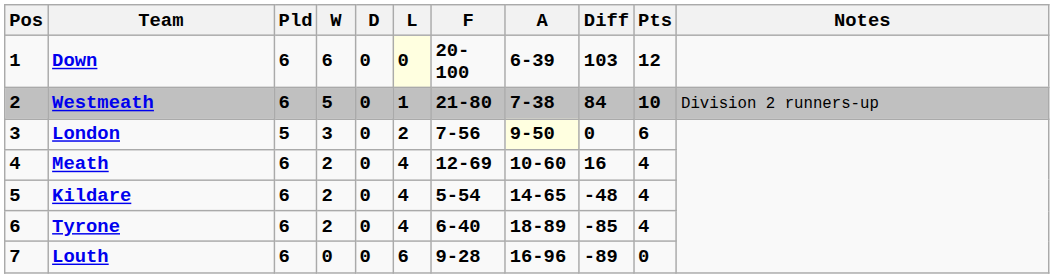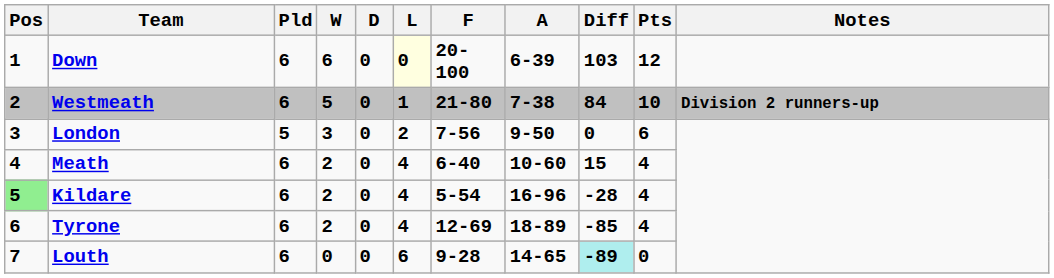Westmeath | Notes: normal -> bold
London | A: lightyellow background -> no background
Meath | F: 12-69 -> 6-40
Meath | Diff: 16 -> 15
Kildare | Pos: no background -> lightgreen background
Kildare | A: 14-65 -> 16-96
Kildare | Diff: -48 -> -28
Tyrone | F: 6-40 -> 12-69
Louth | A: 16-96 -> 14-65
Louth | Diff: no background -> paleturquoise background
